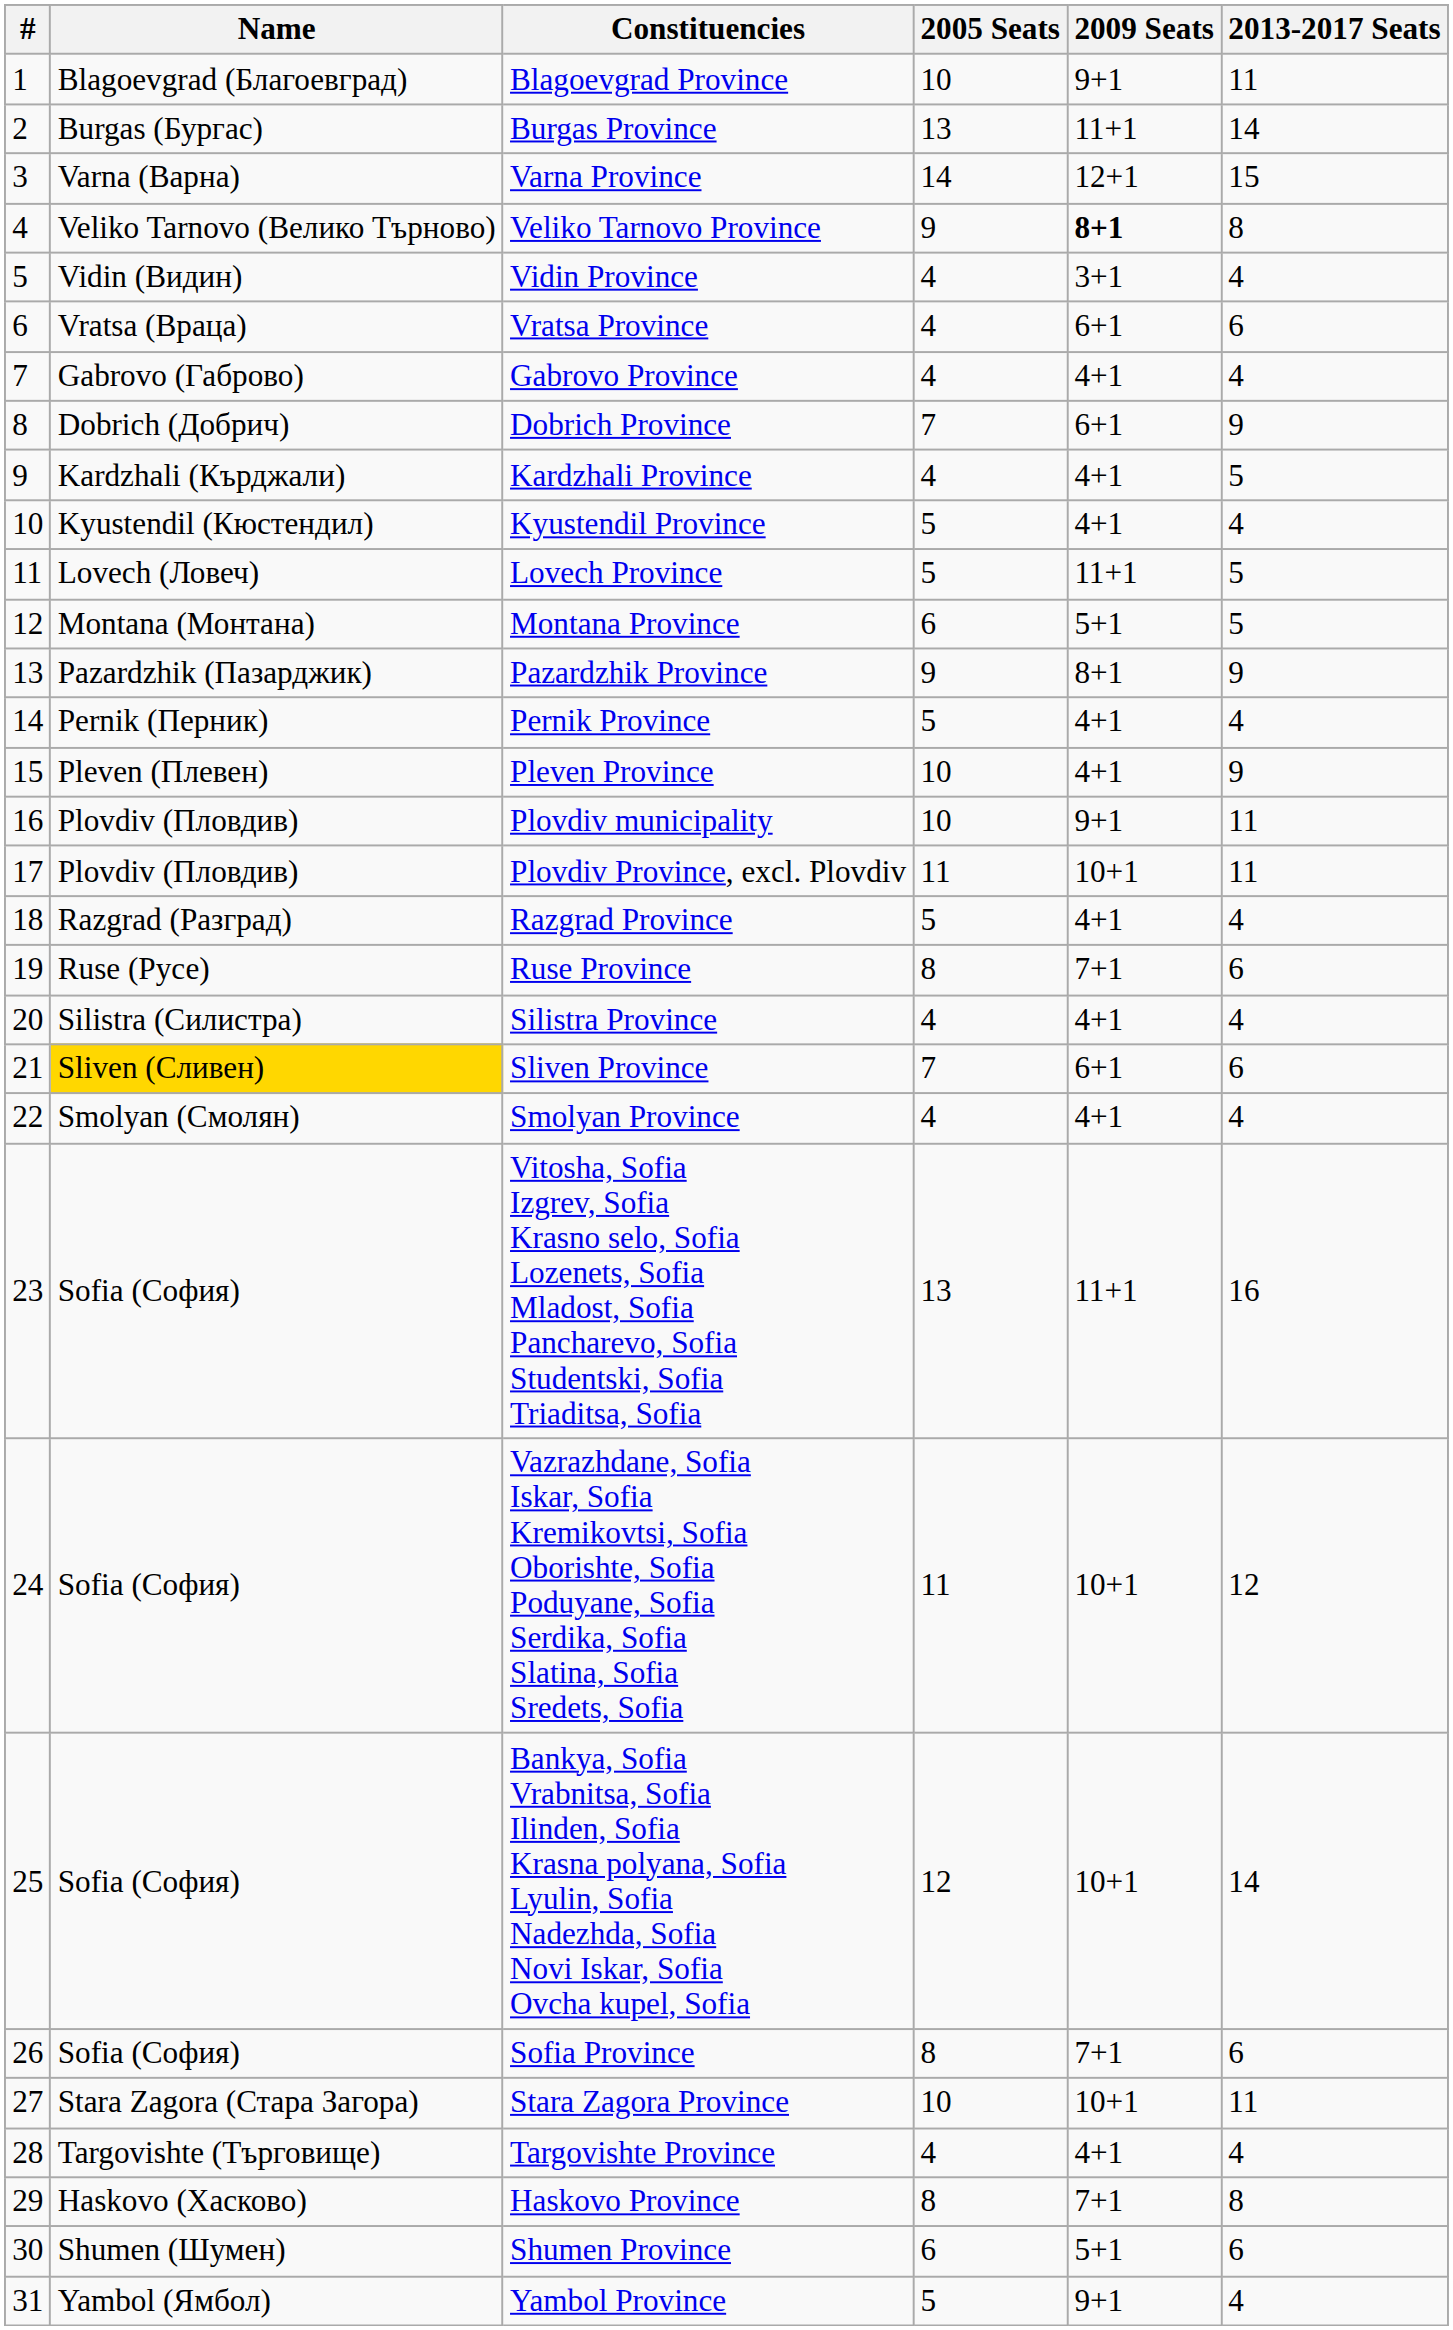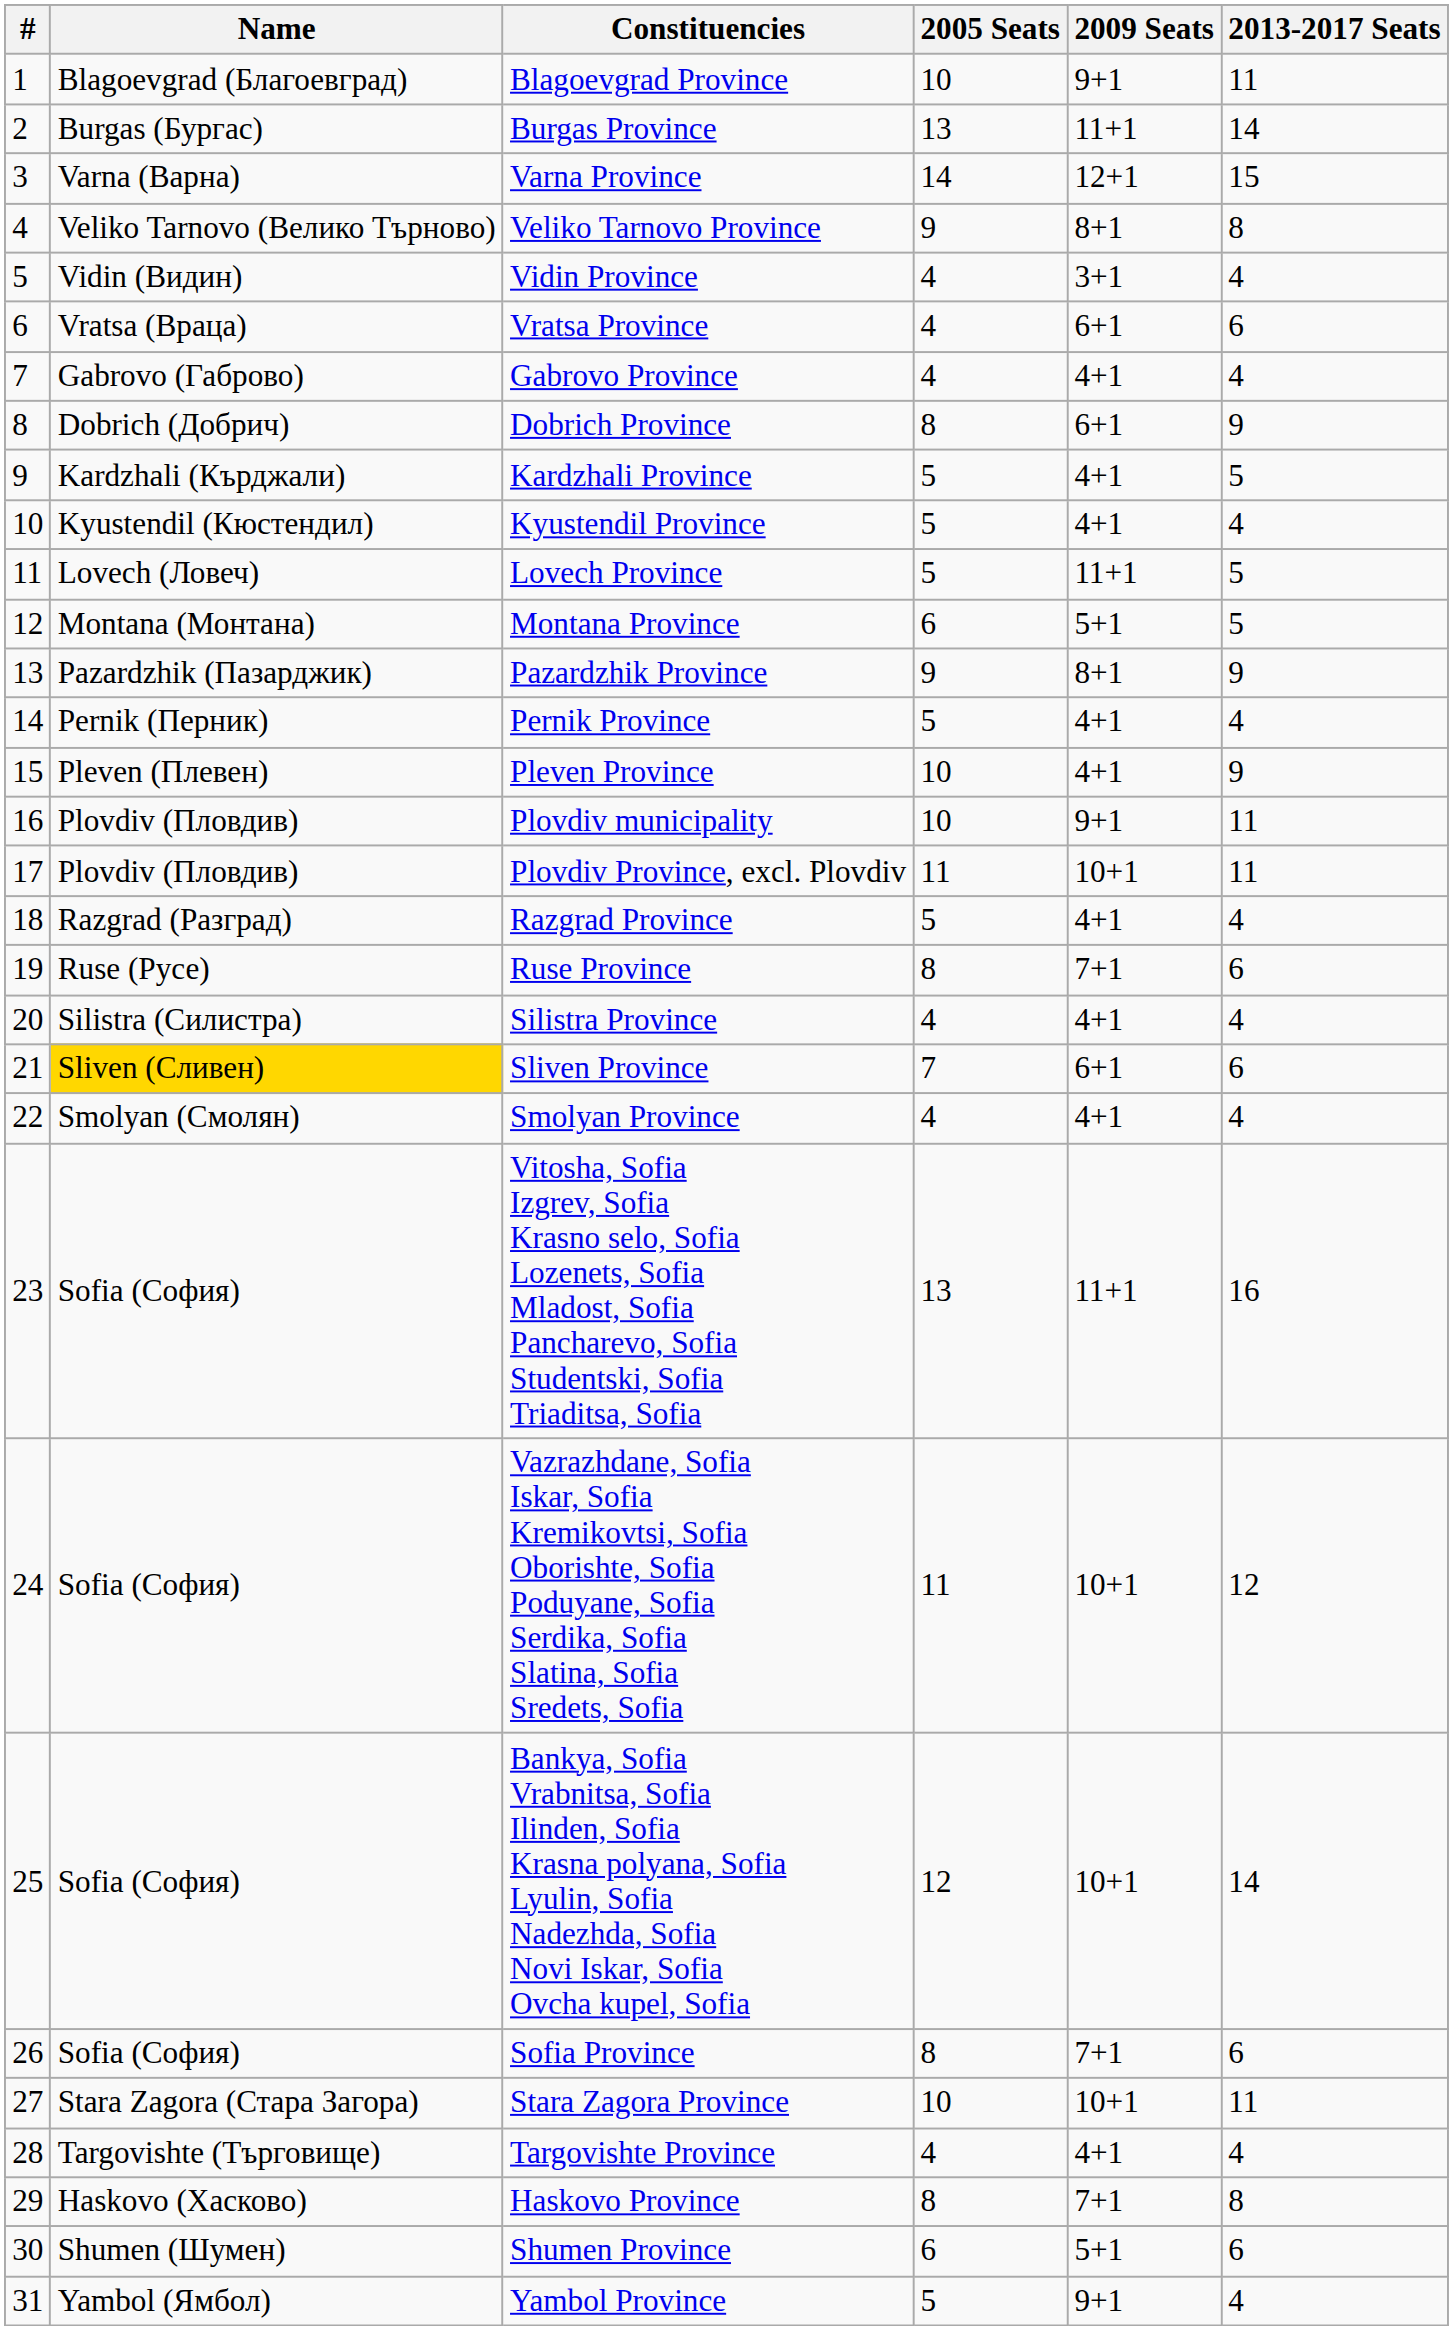Veliko Tarnovo Province | 2009 Seats: bold -> normal
Dobrich Province | 2005 Seats: 7 -> 8
Kardzhali Province | 2005 Seats: 4 -> 5
